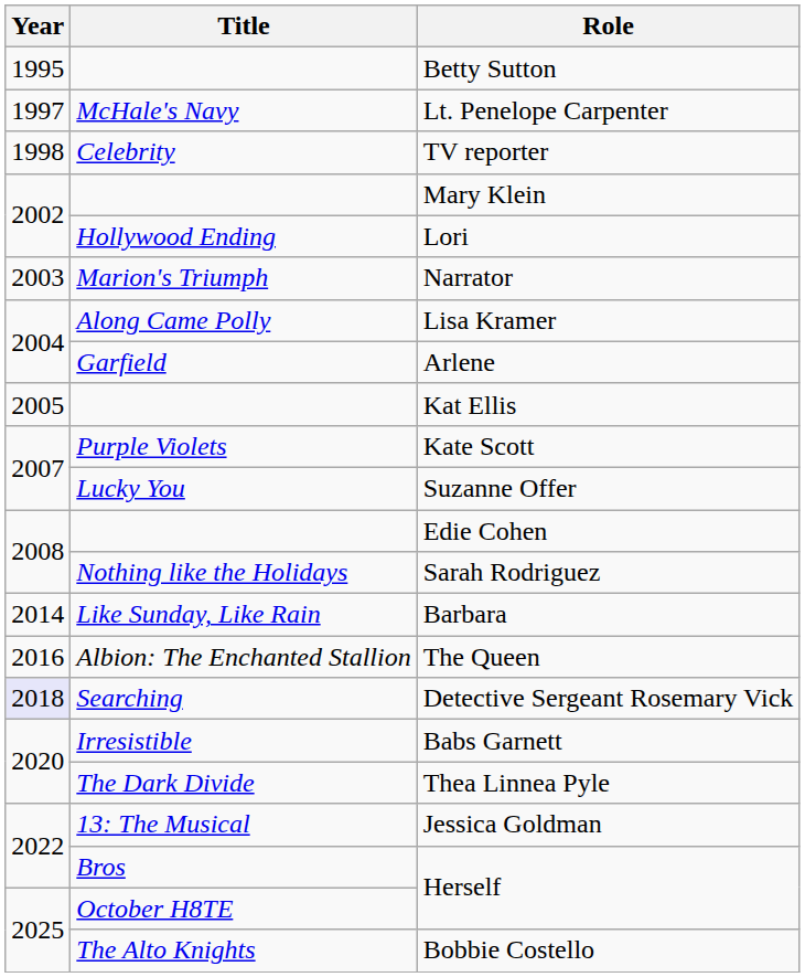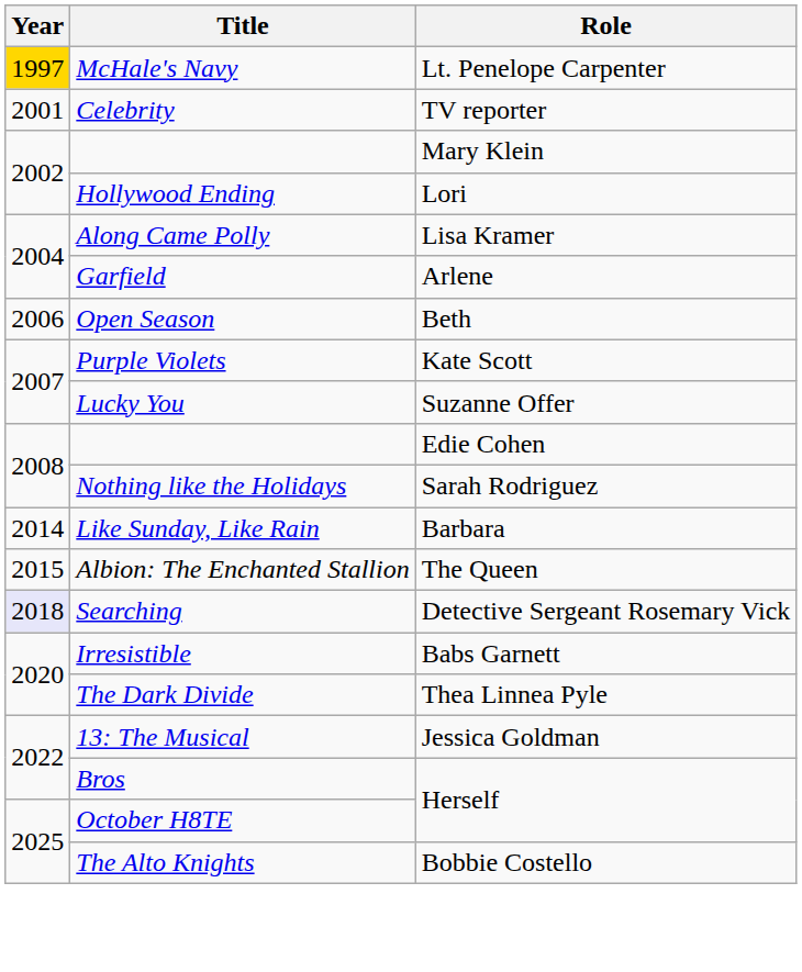- row: 1995 | Betty Sutton
Lt. Penelope Carpenter | Year: no background -> gold background
TV reporter | Year: 1998 -> 2001
- row: 2003 | Marion's Triumph | Narrator
- row: 2005 | Kat Ellis
+ row: 2006 | Open Season | Beth
The Queen | Year: 2016 -> 2015
